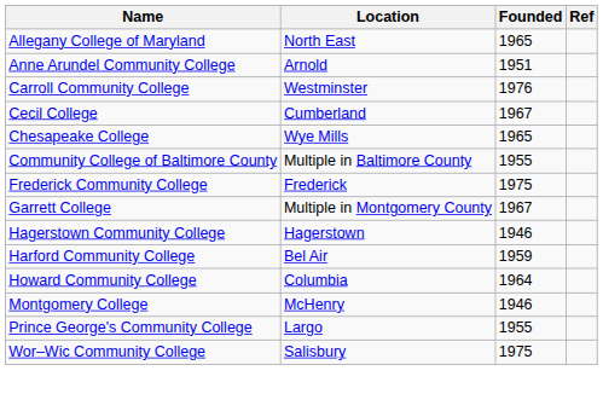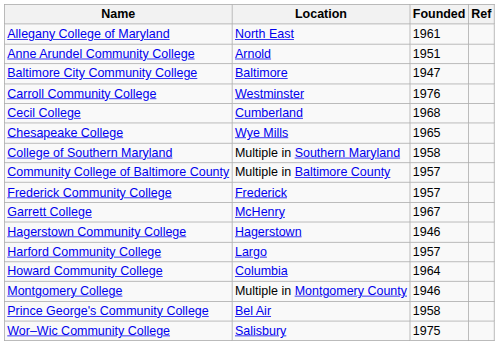Allegany College of Maryland | Founded: 1965 -> 1961
+ row: Baltimore City Community College | Baltimore | 1947
Cecil College | Founded: 1967 -> 1968
+ row: College of Southern Maryland | Multiple in Southern Maryland | 1958
Community College of Baltimore County | Founded: 1955 -> 1957
Frederick Community College | Founded: 1975 -> 1957
Garrett College | Location: Multiple in Montgomery County -> McHenry
Harford Community College | Location: Bel Air -> Largo
Harford Community College | Founded: 1959 -> 1957
Montgomery College | Location: McHenry -> Multiple in Montgomery County
Prince George's Community College | Location: Largo -> Bel Air
Prince George's Community College | Founded: 1955 -> 1958
